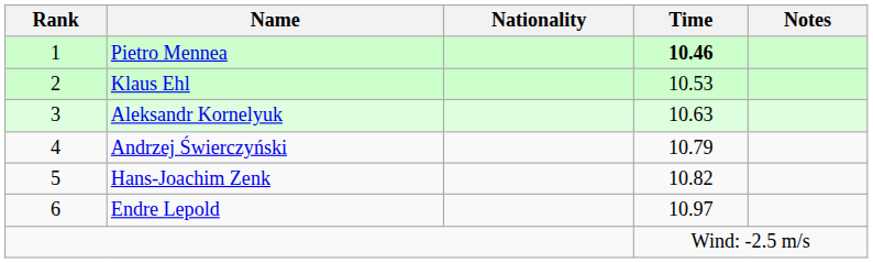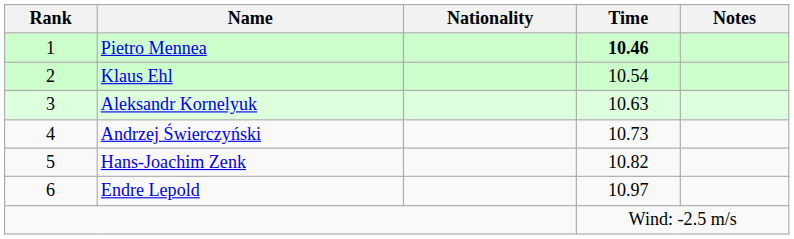Klaus Ehl | Time: 10.53 -> 10.54
Andrzej Świerczyński | Time: 10.79 -> 10.73
